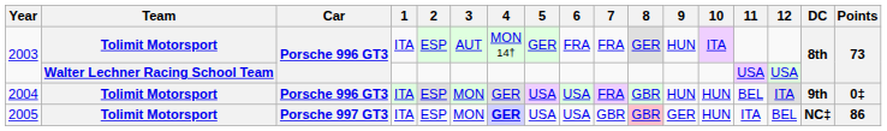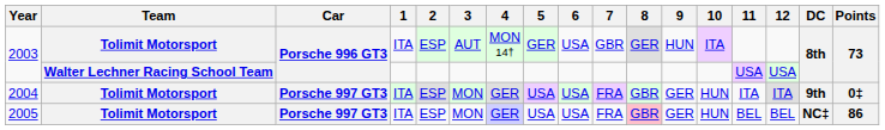2003 / Tolimit Motorsport | 6: FRA -> USA
2003 / Tolimit Motorsport | 7: FRA -> GBR
2004 | Car: Porsche 996 GT3 -> Porsche 997 GT3
2004 | 9: HUN -> GER
2004 | 11: BEL -> ITA
2005 | 4: bold -> normal
2005 | 7: GBR -> FRA
2005 | 11: ITA -> BEL
